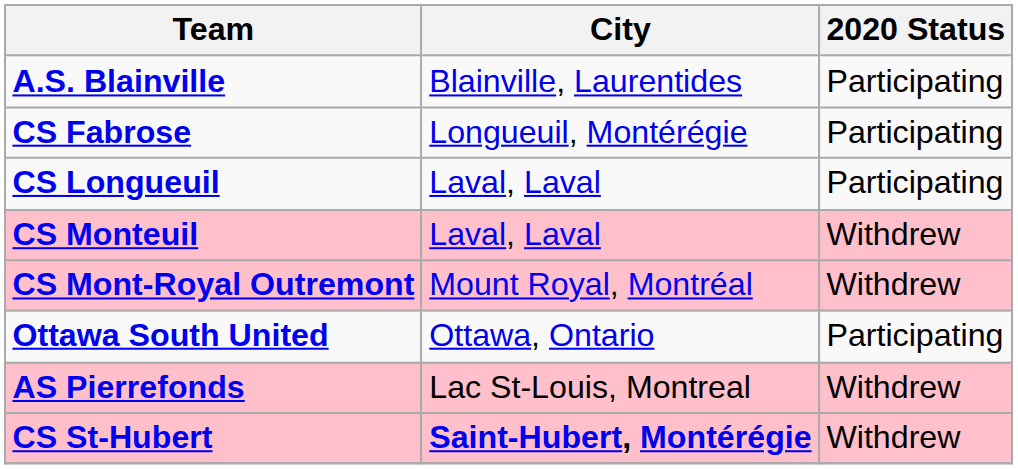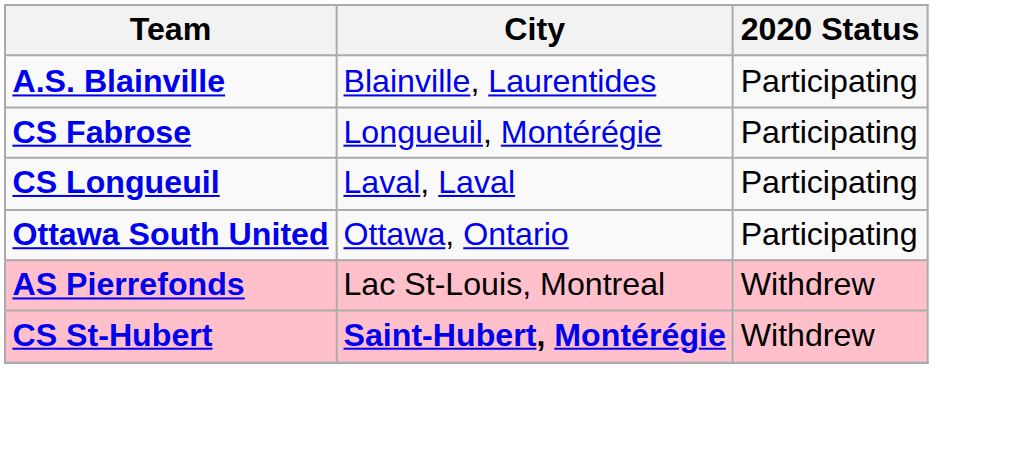- row: CS Monteuil | Laval, Laval | Withdrew
- row: CS Mont-Royal Outremont | Mount Royal, Montréal | Withdrew
